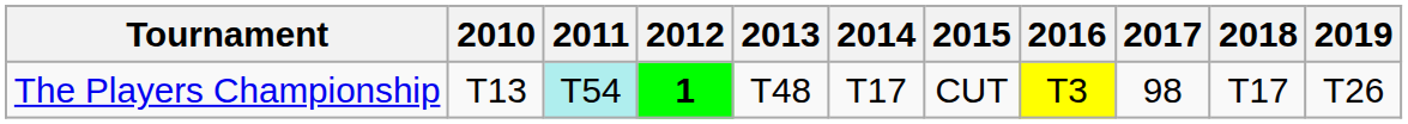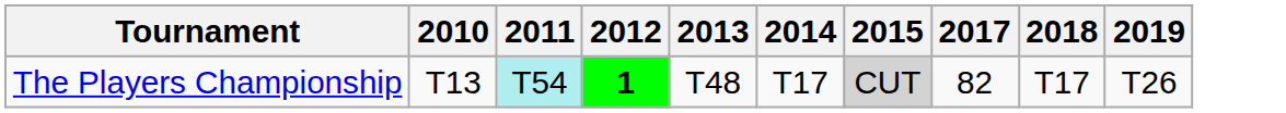- column: 2016 | T3
The Players Championship | 2015: no background -> lightgrey background
The Players Championship | 2017: 98 -> 82
